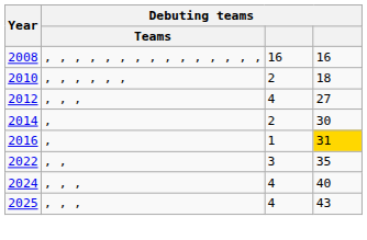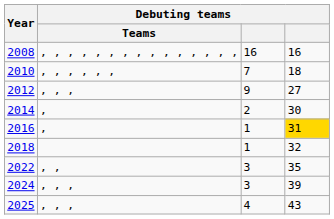2010 | column 3: 2 -> 7
2012 | column 3: 4 -> 9
+ row: 2018 | 1 | 32
2024 | column 3: 4 -> 3
2024 | column 4: 40 -> 39
